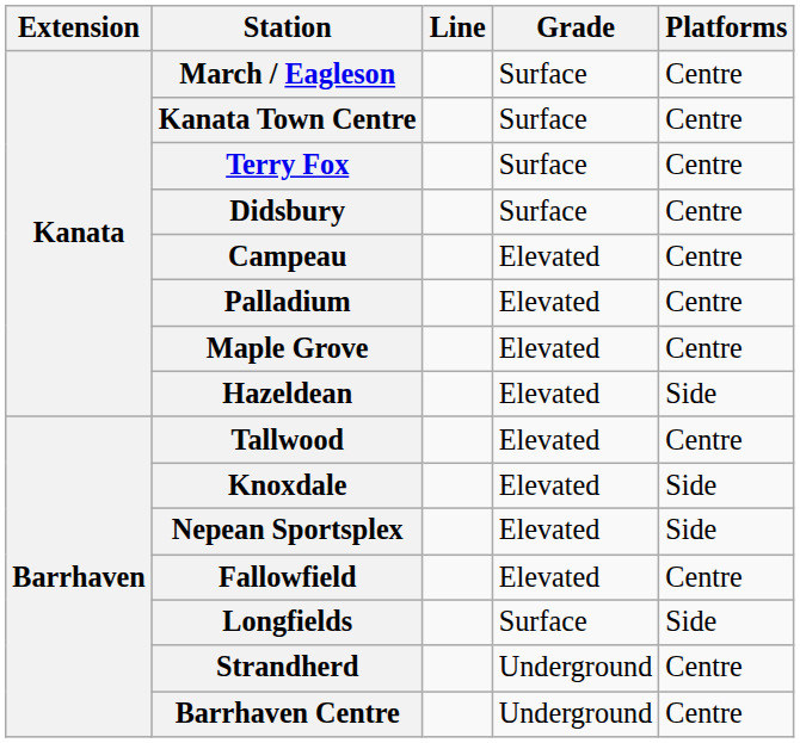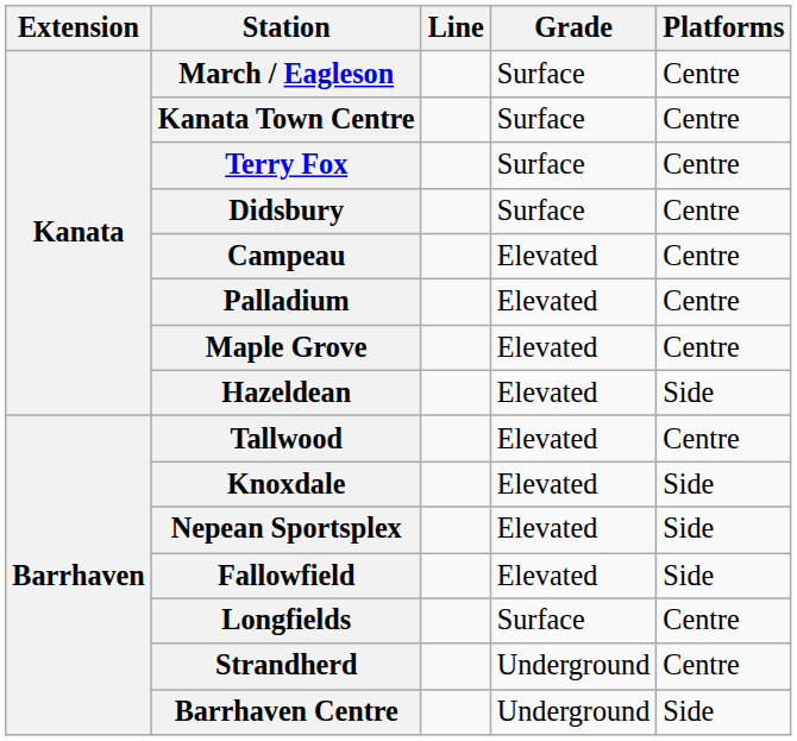Fallowfield | Platforms: Centre -> Side
Longfields | Platforms: Side -> Centre
Barrhaven Centre | Platforms: Centre -> Side
